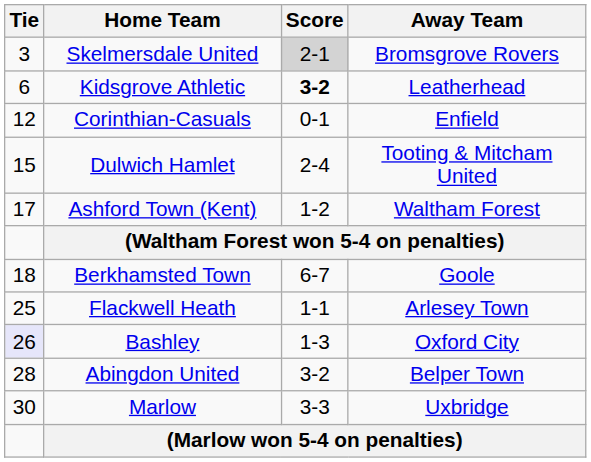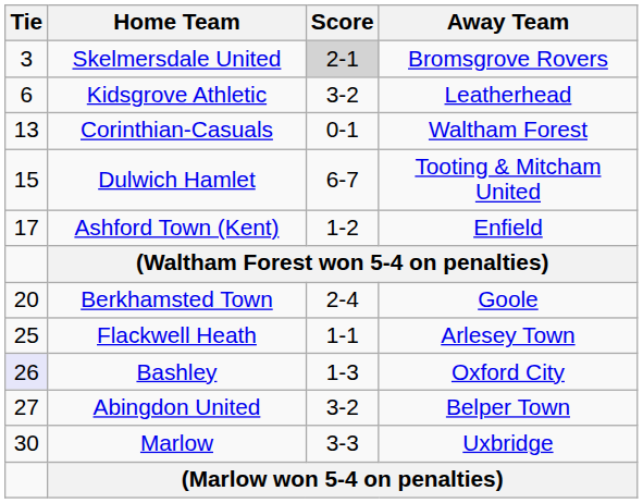Kidsgrove Athletic | Score: bold -> normal
Corinthian-Casuals | Tie: 12 -> 13
Corinthian-Casuals | Away Team: Enfield -> Waltham Forest
Dulwich Hamlet | Score: 2-4 -> 6-7
Ashford Town (Kent) | Away Team: Waltham Forest -> Enfield
Berkhamsted Town | Tie: 18 -> 20
Berkhamsted Town | Score: 6-7 -> 2-4
Abingdon United | Tie: 28 -> 27
